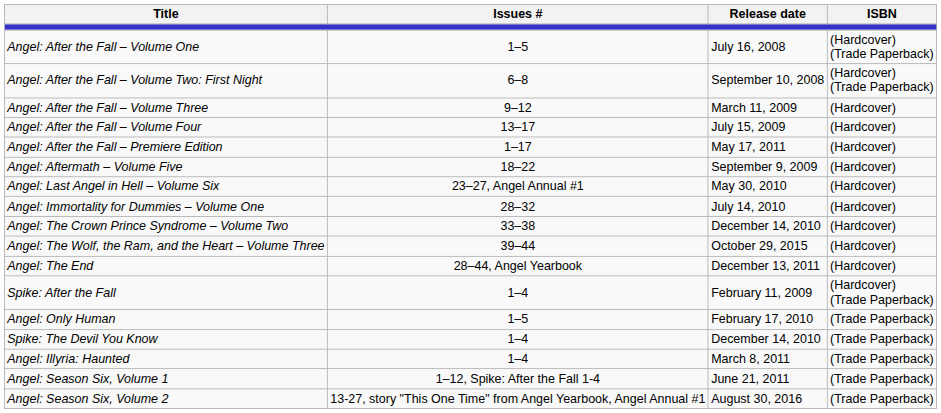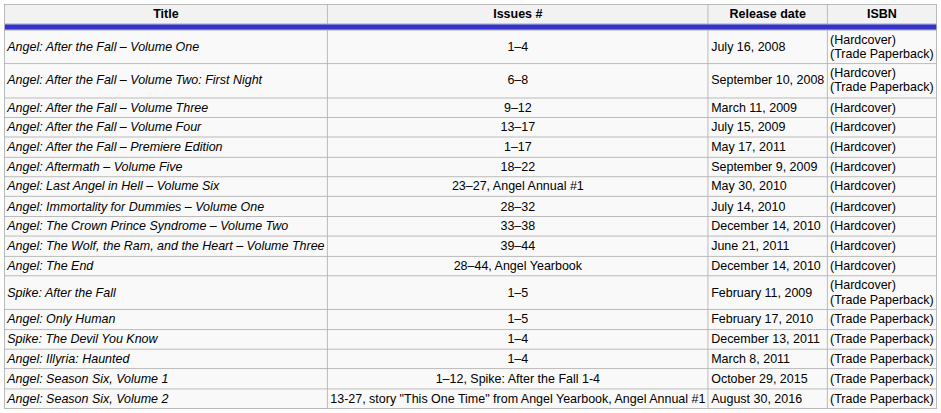Angel: After the Fall – Volume One | Issues #: 1–5 -> 1–4
Angel: The Wolf, the Ram, and the Heart – Volume Three | Release date: October 29, 2015 -> June 21, 2011
Angel: The End | Release date: December 13, 2011 -> December 14, 2010
Spike: After the Fall | Issues #: 1–4 -> 1–5
Spike: The Devil You Know | Release date: December 14, 2010 -> December 13, 2011
Angel: Season Six, Volume 1 | Release date: June 21, 2011 -> October 29, 2015
